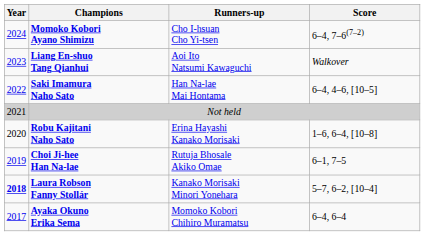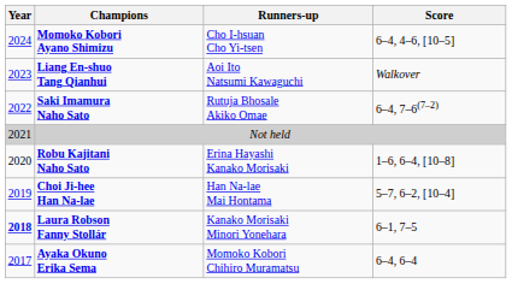Momoko Kobori Ayano Shimizu | Score: 6–4, 7–6(7–2) -> 6–4, 4–6, [10–5]
Saki Imamura Naho Sato | Runners-up: Han Na-lae Mai Hontama -> Rutuja Bhosale Akiko Omae
Saki Imamura Naho Sato | Score: 6–4, 4–6, [10–5] -> 6–4, 7–6(7–2)
Choi Ji-hee Han Na-lae | Runners-up: Rutuja Bhosale Akiko Omae -> Han Na-lae Mai Hontama
Choi Ji-hee Han Na-lae | Score: 6–1, 7–5 -> 5–7, 6–2, [10–4]
Laura Robson Fanny Stollár | Score: 5–7, 6–2, [10–4] -> 6–1, 7–5
